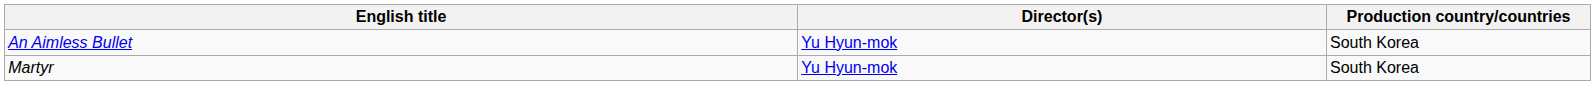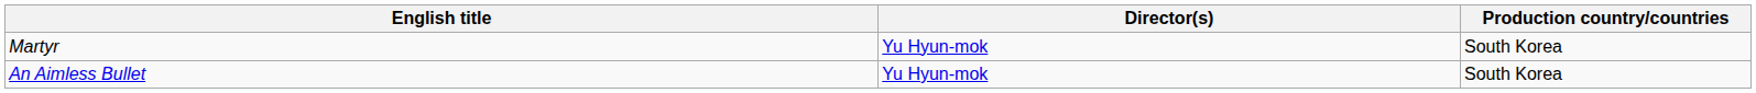rows swapped: An Aimless Bullet <-> Martyr
